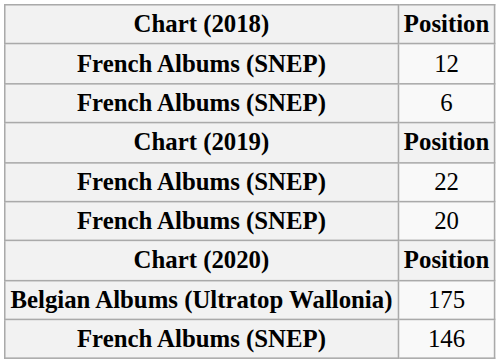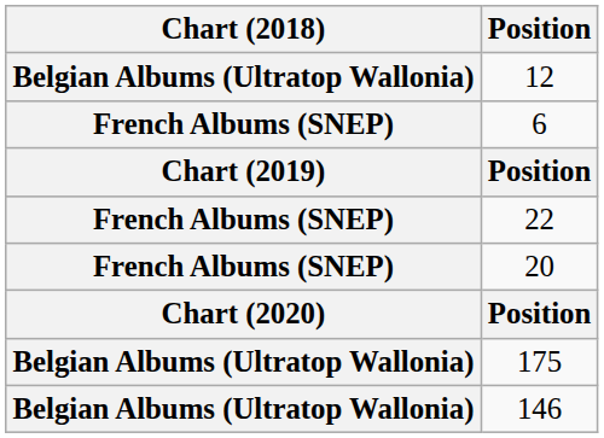12 | Chart (2018): French Albums (SNEP) -> Belgian Albums (Ultratop Wallonia)
146 | Chart (2018): French Albums (SNEP) -> Belgian Albums (Ultratop Wallonia)
